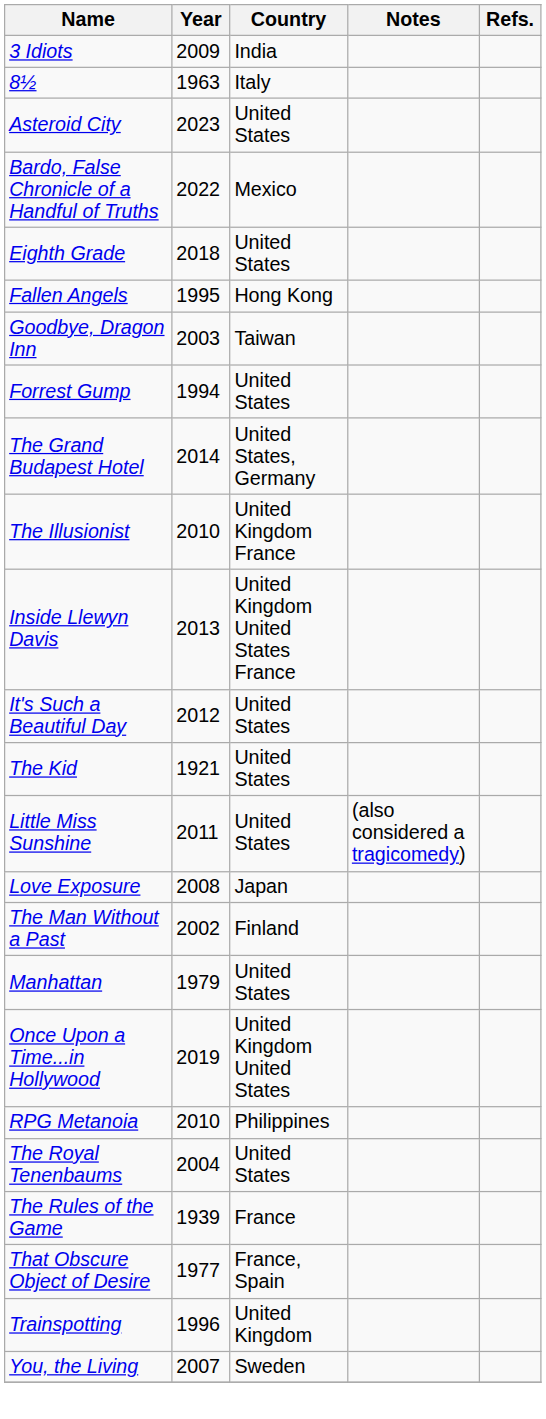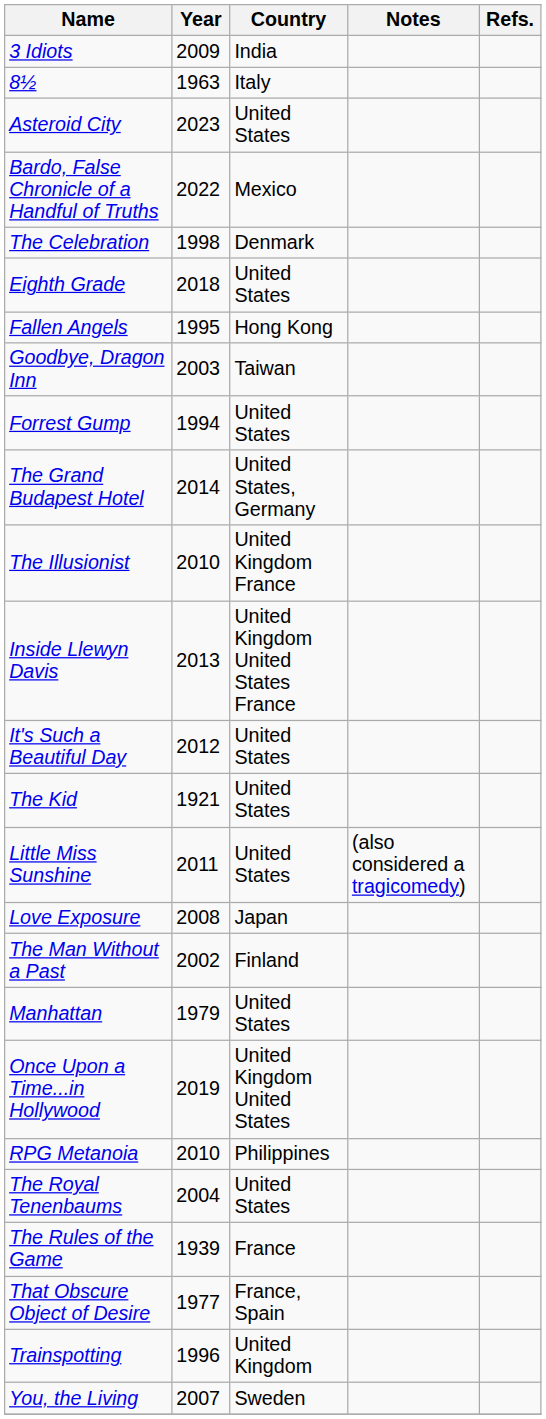+ row: The Celebration | 1998 | Denmark
